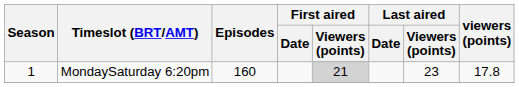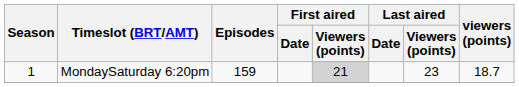1 / MondaySaturday 6:20pm | Episodes: 160 -> 159
1 / MondaySaturday 6:20pm | viewers (points): 17.8 -> 18.7
